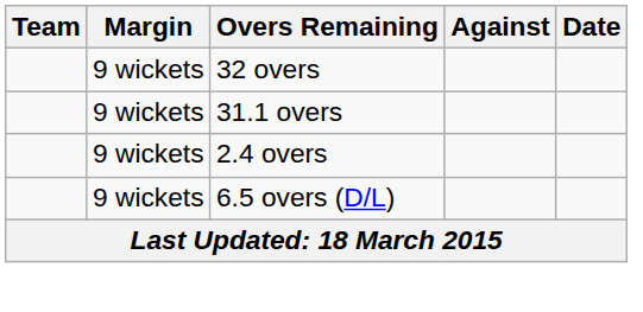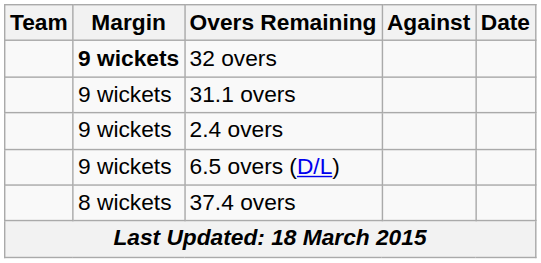32 overs | Margin: normal -> bold
+ row: 8 wickets | 37.4 overs
